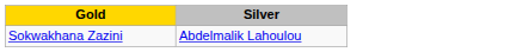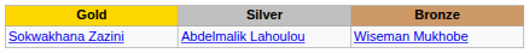+ column: Bronze | Wiseman Mukhobe
